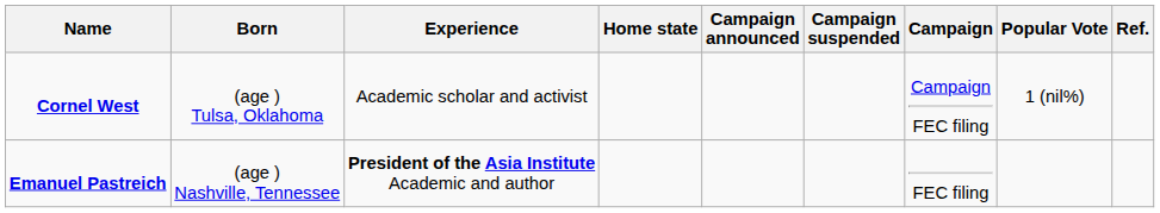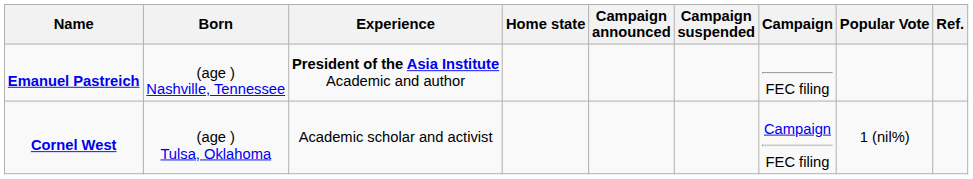rows swapped: Emanuel Pastreich <-> Cornel West
